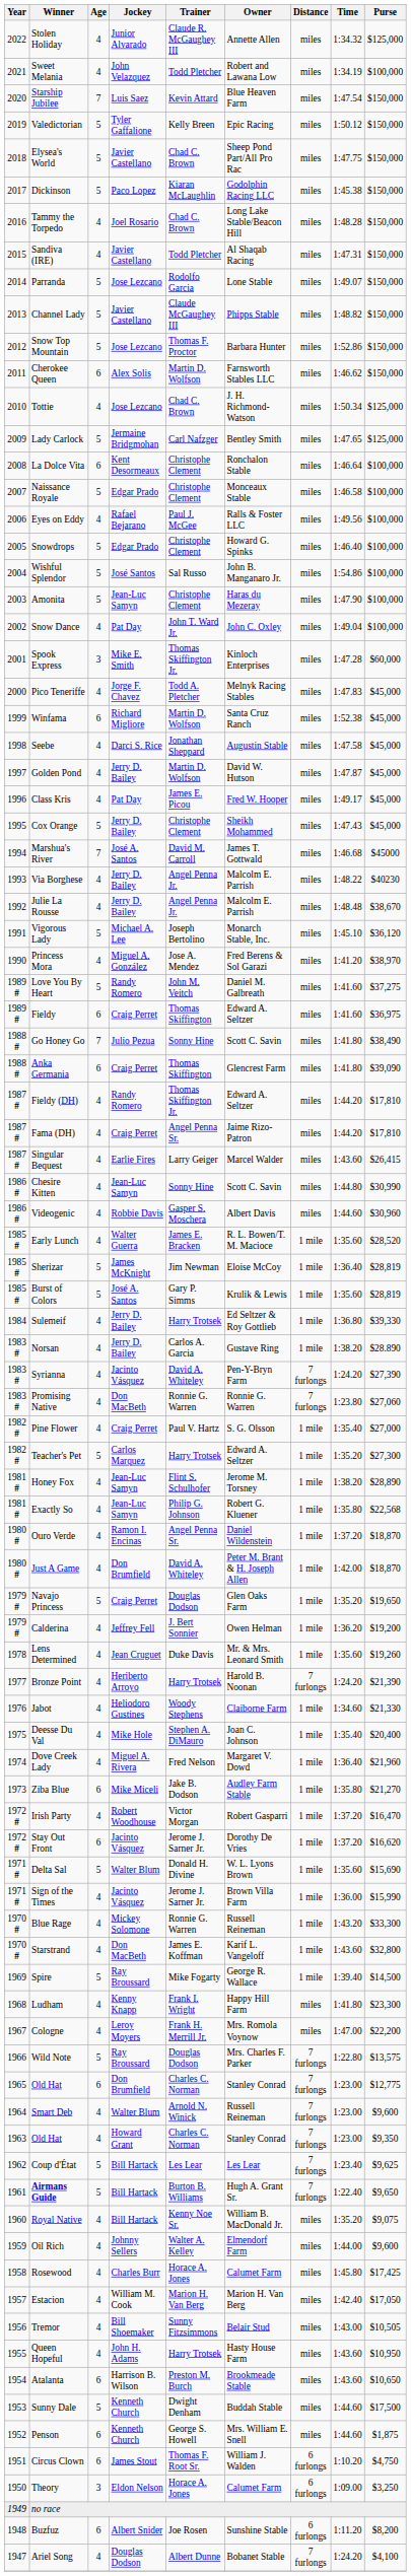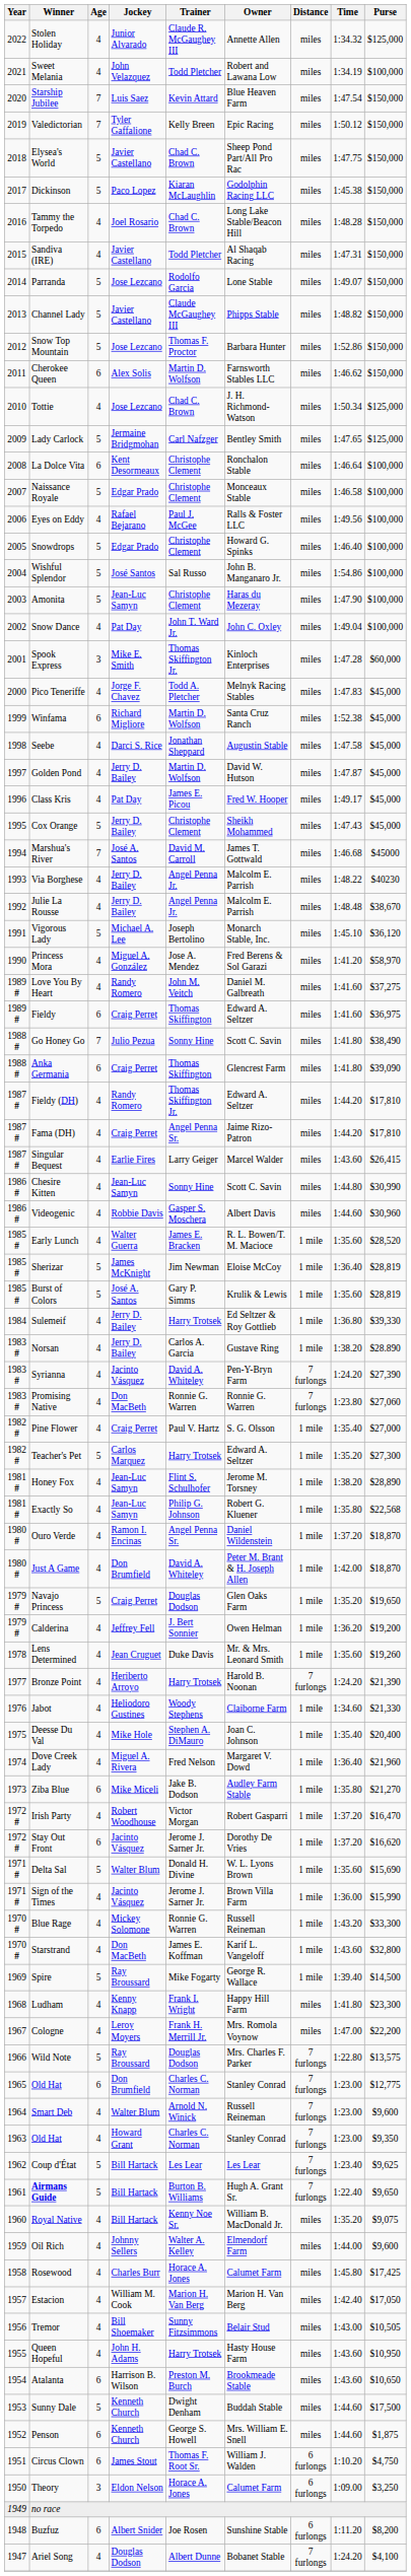Valedictorian | Age: 5 -> 7
Princess Mora | Purse: $38,970 -> $58,970
Love You By Heart | Age: 5 -> 4
